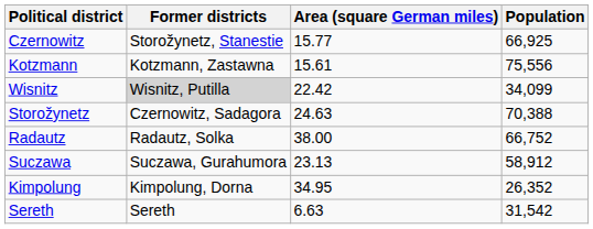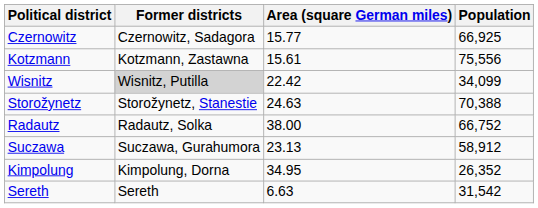Czernowitz | Former districts: Storožynetz, Stanestie -> Czernowitz, Sadagora
Storožynetz | Former districts: Czernowitz, Sadagora -> Storožynetz, Stanestie
